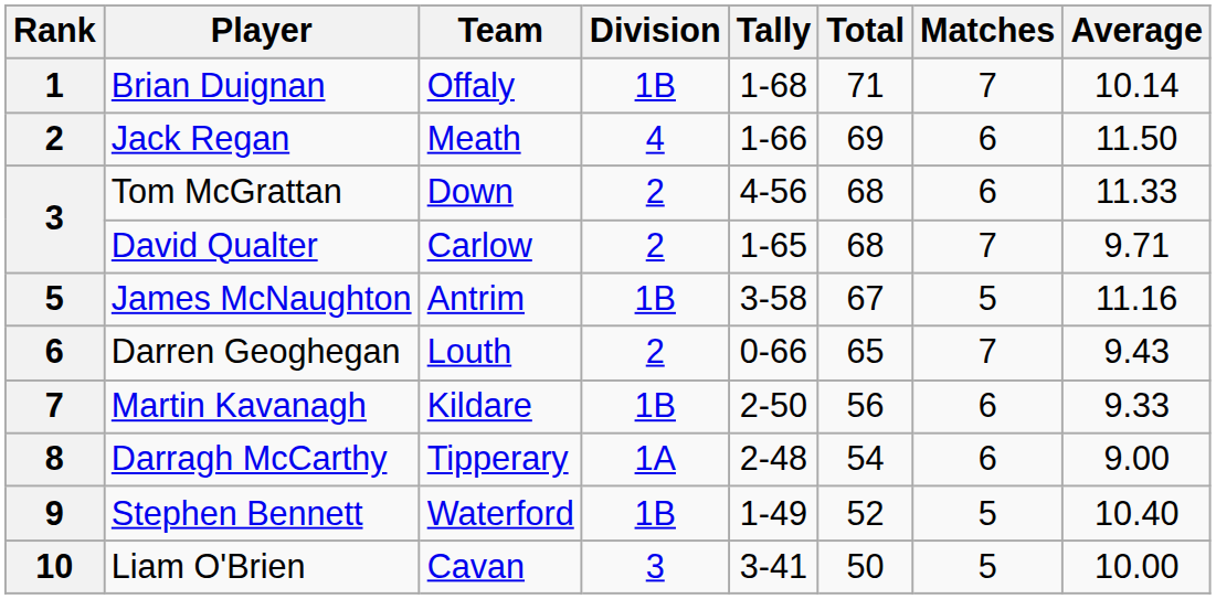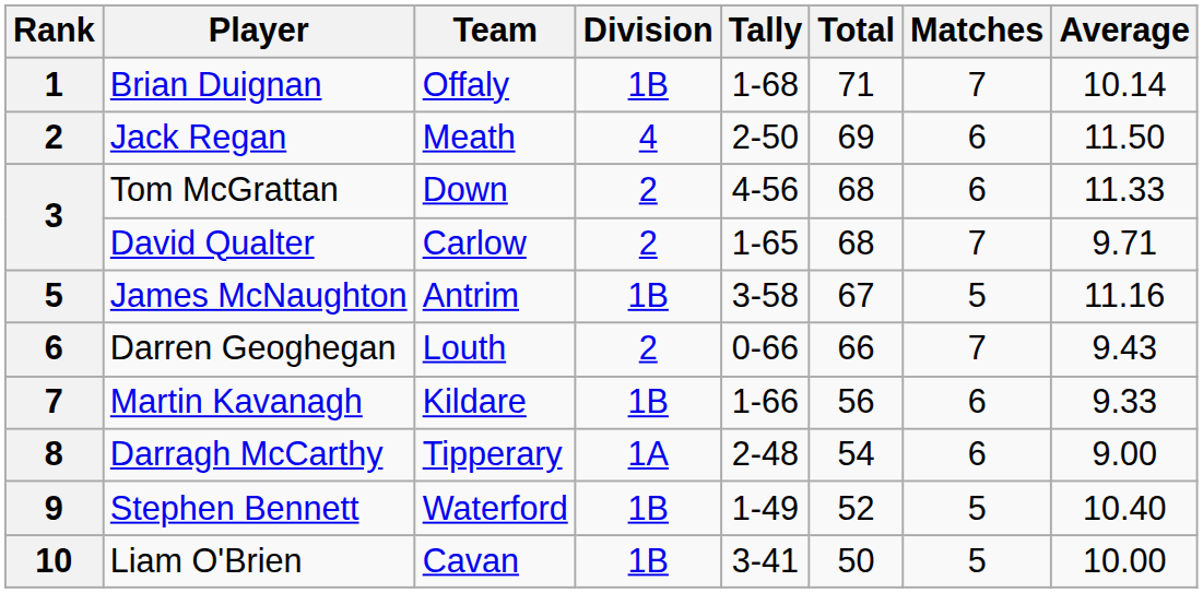Jack Regan | Tally: 1-66 -> 2-50
Darren Geoghegan | Total: 65 -> 66
Martin Kavanagh | Tally: 2-50 -> 1-66
Liam O'Brien | Division: 3 -> 1B
